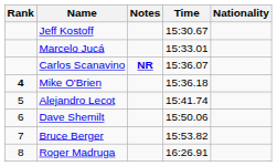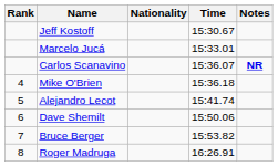columns swapped: Nationality <-> Notes
Mike O'Brien | Rank: bold -> normal
